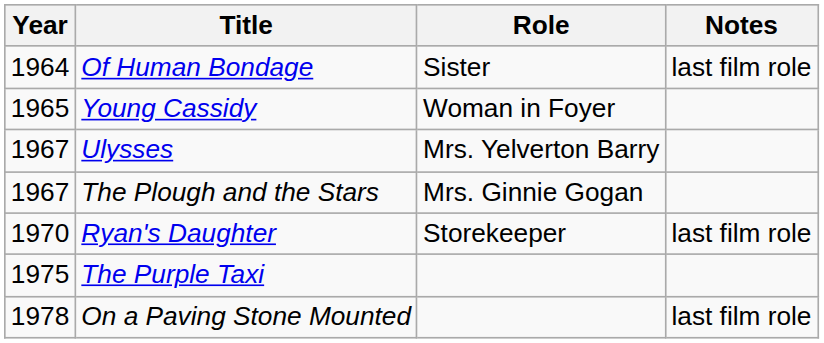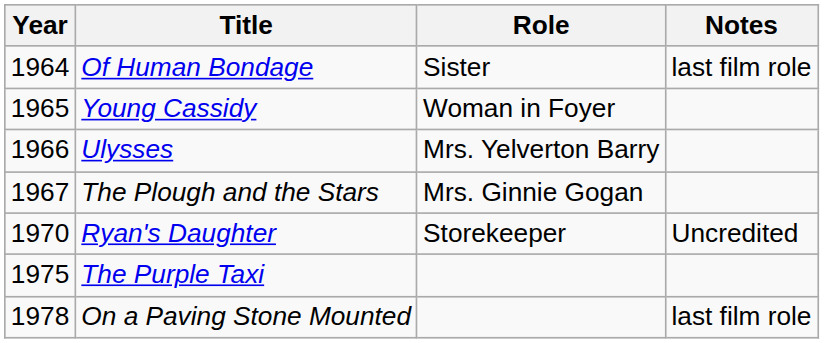Ulysses | Year: 1967 -> 1966
Ryan's Daughter | Notes: last film role -> Uncredited
